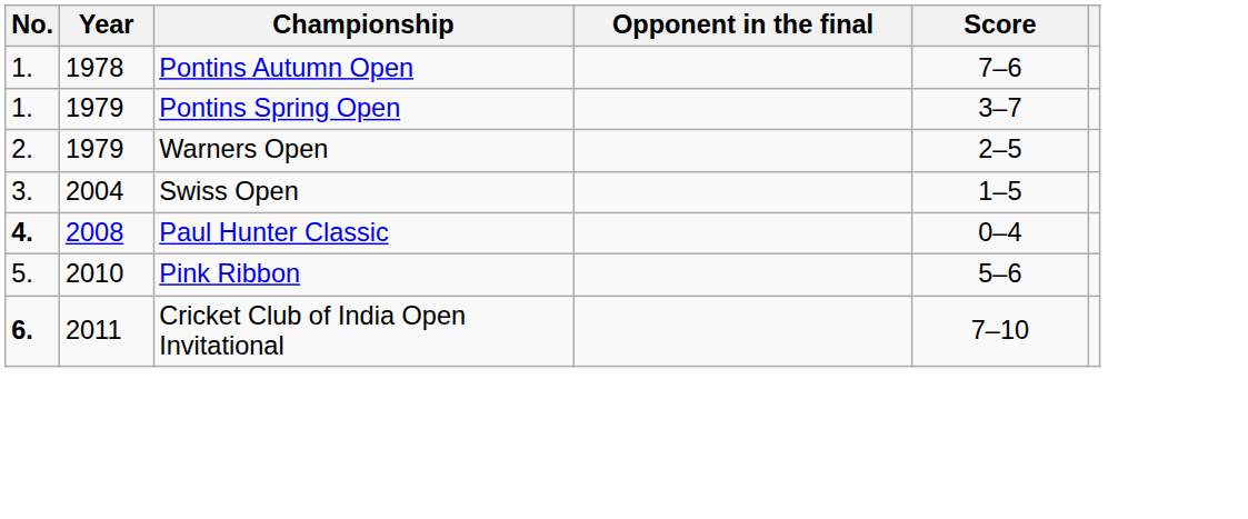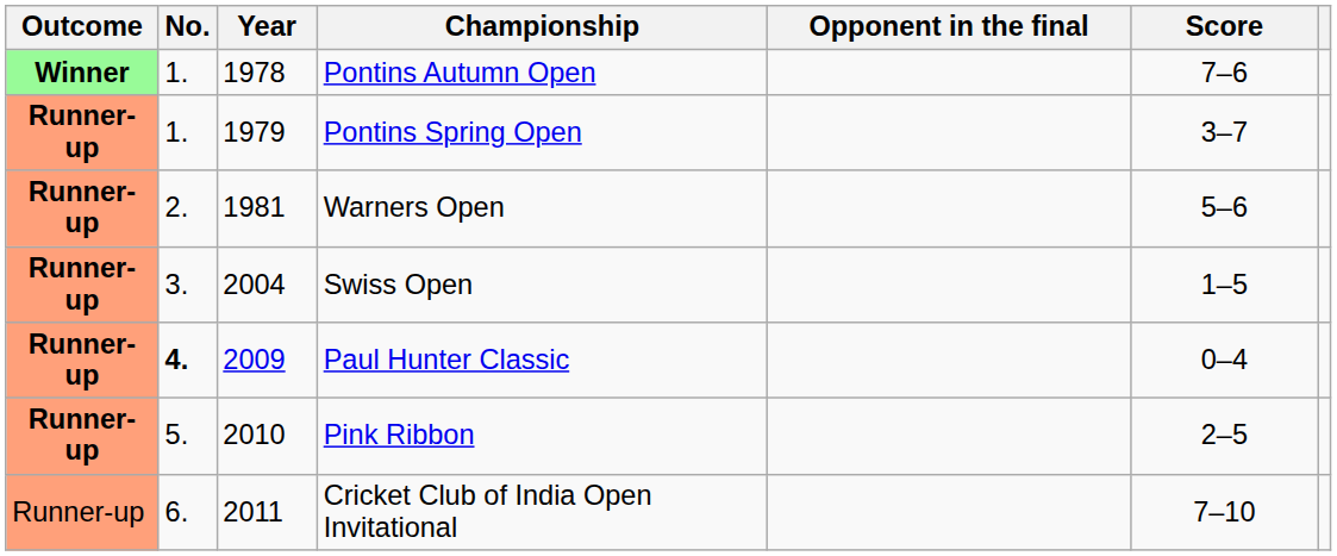+ column: Outcome | Winner | Runner-up | Runner-up | Runner-up | Runner-up | Runner-up | Runner-up
Warners Open | Year: 1979 -> 1981
Warners Open | Score: 2–5 -> 5–6
Paul Hunter Classic | Year: 2008 -> 2009
Pink Ribbon | Score: 5–6 -> 2–5
Cricket Club of India Open Invitational | No.: bold -> normal
